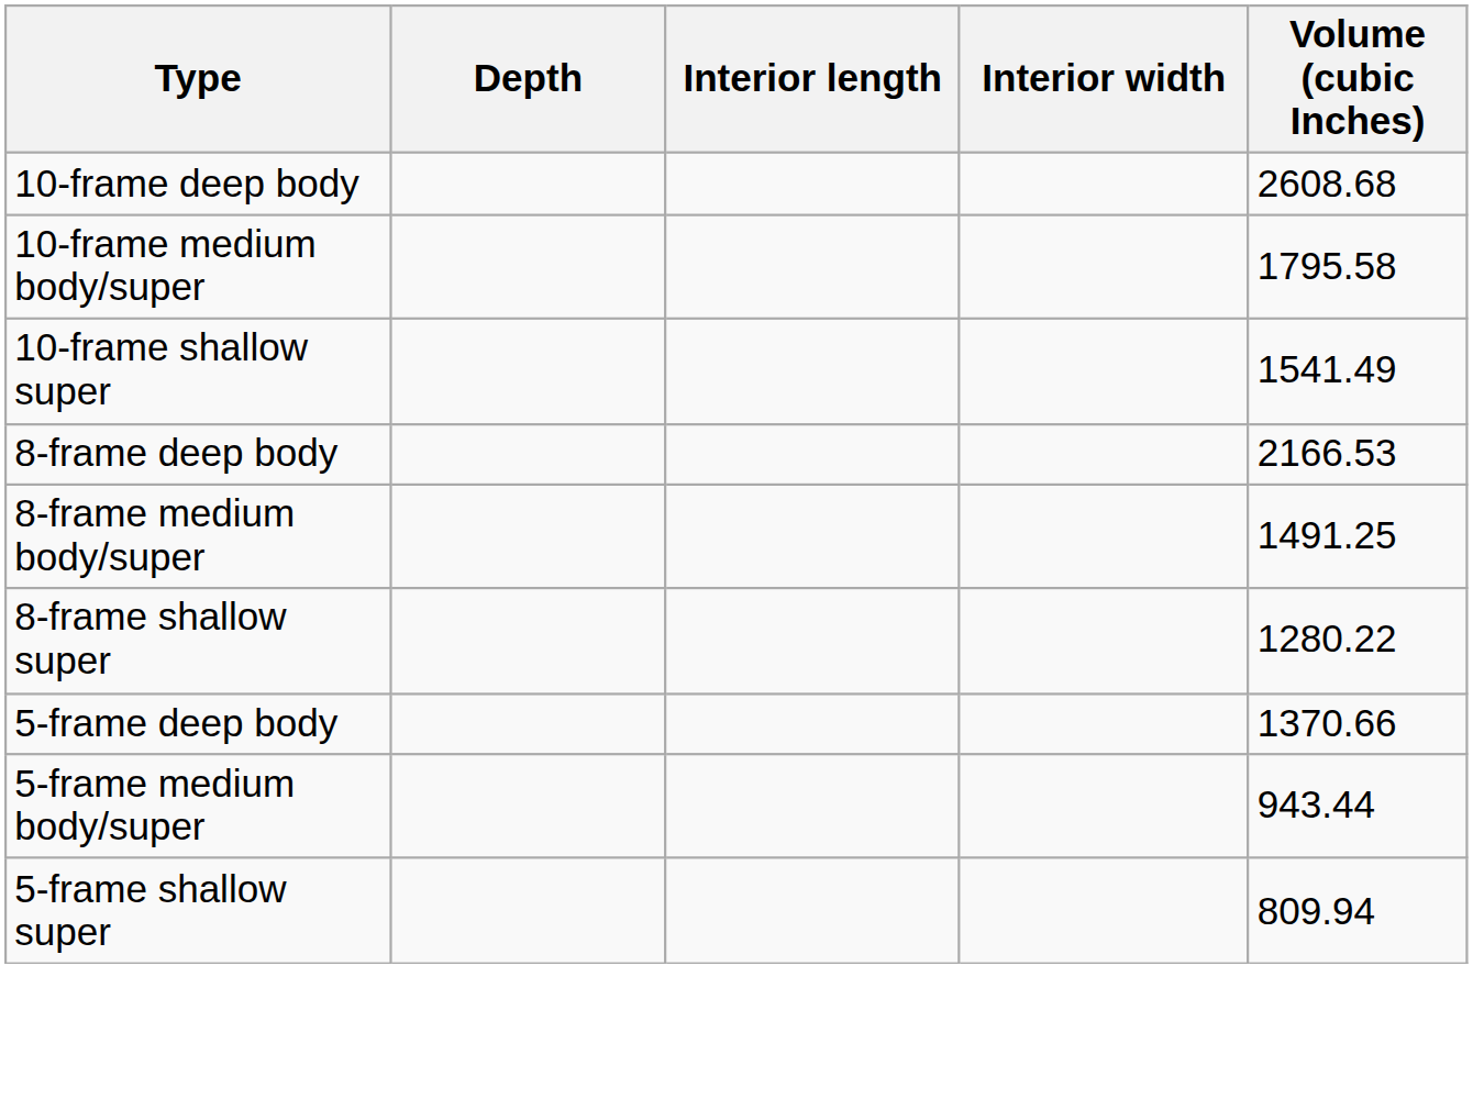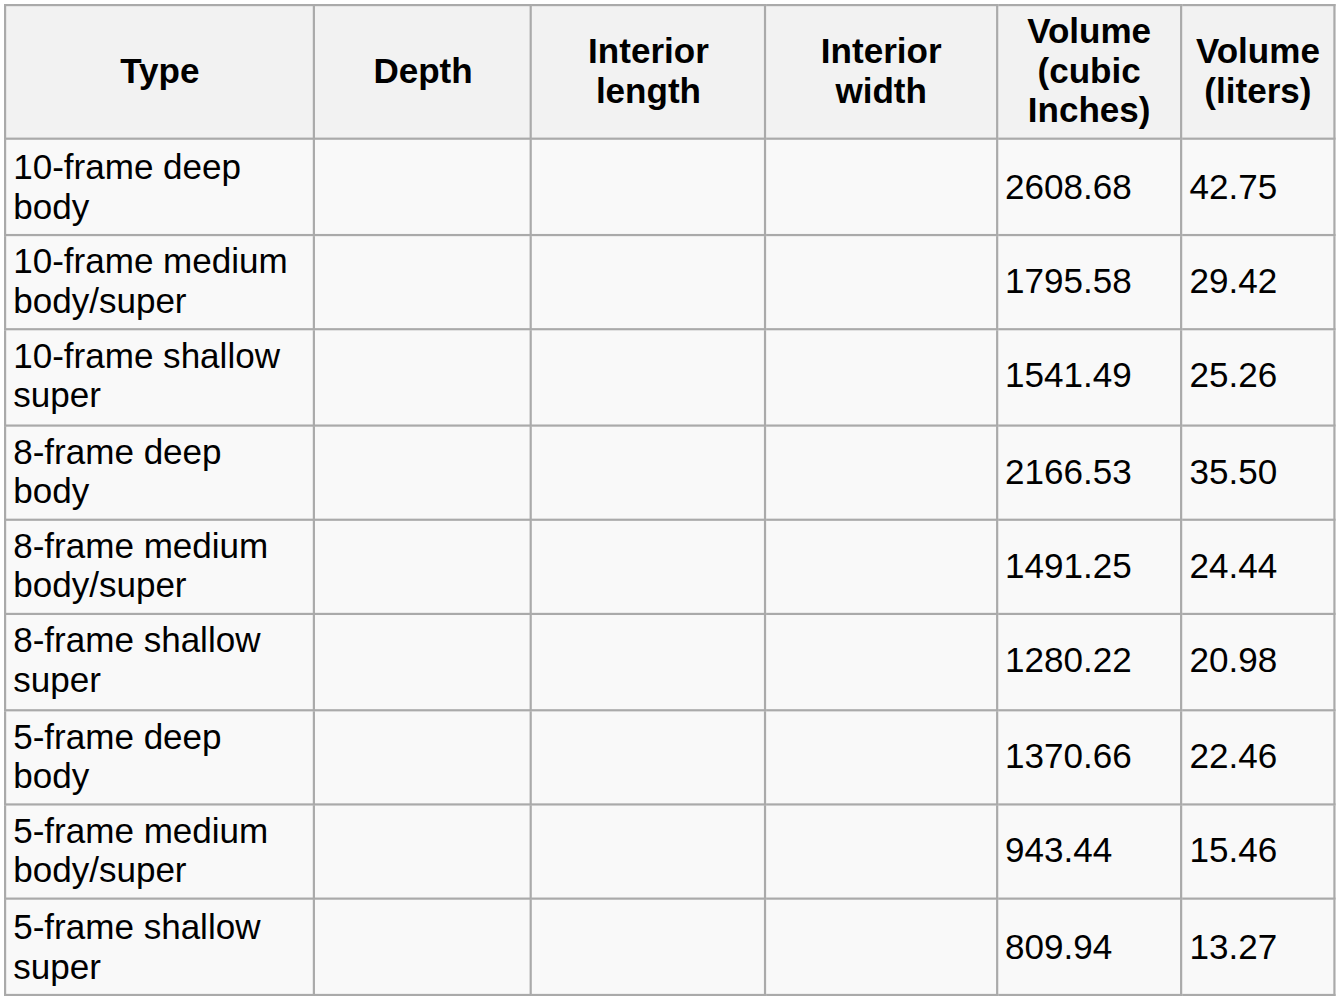+ column: Volume (liters) | 42.75 | 29.42 | 25.26 | 35.50 | 24.44 | 20.98 | 22.46 | 15.46 | 13.27
